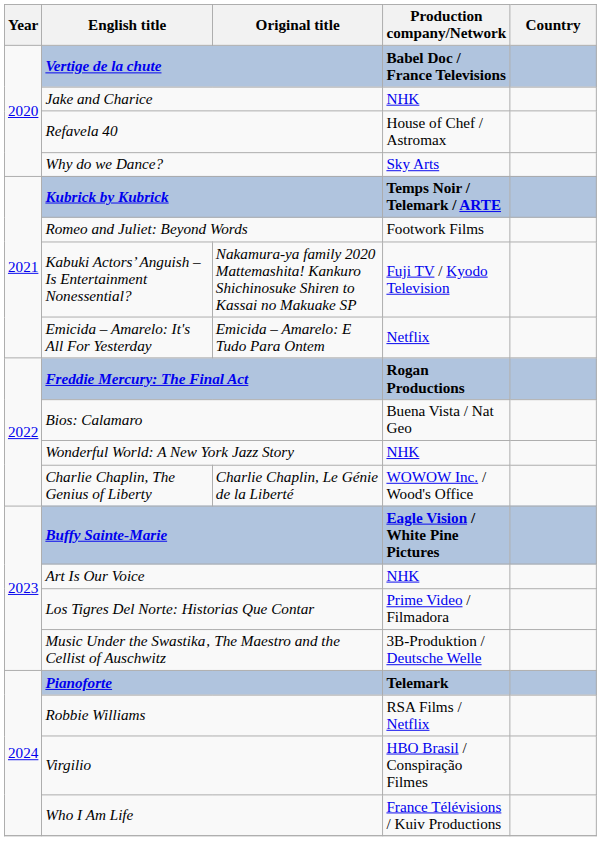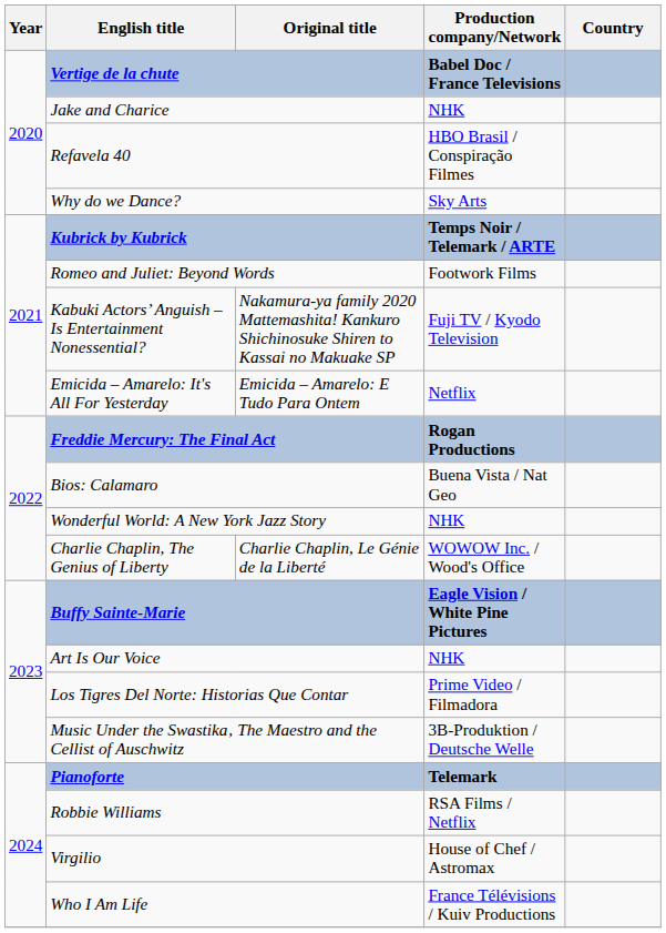Refavela 40 | Production company/Network: House of Chef / Astromax -> HBO Brasil / Conspiração Filmes
Virgilio | Production company/Network: HBO Brasil / Conspiração Filmes -> House of Chef / Astromax
